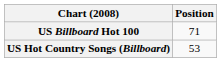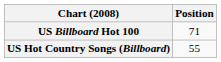US Hot Country Songs (Billboard) | Position: 53 -> 55
